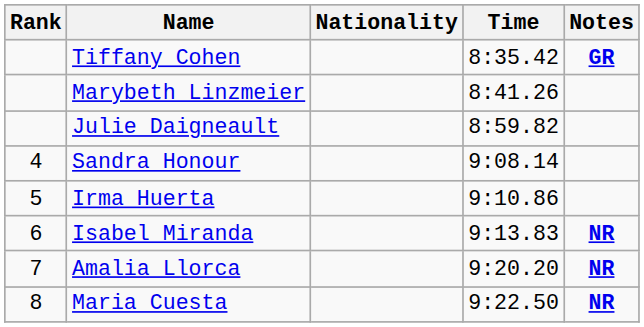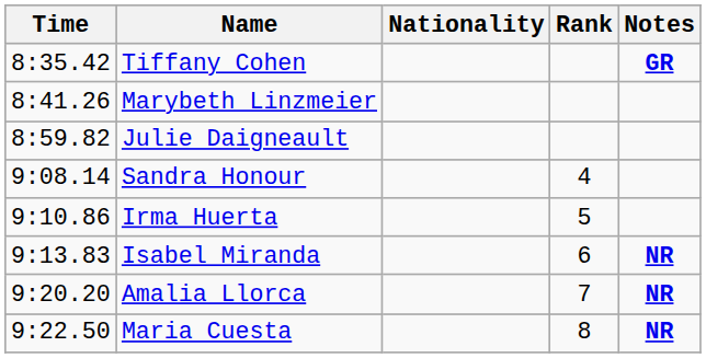columns swapped: Rank <-> Time
